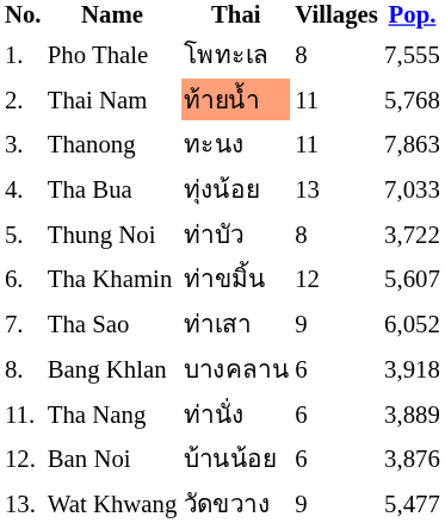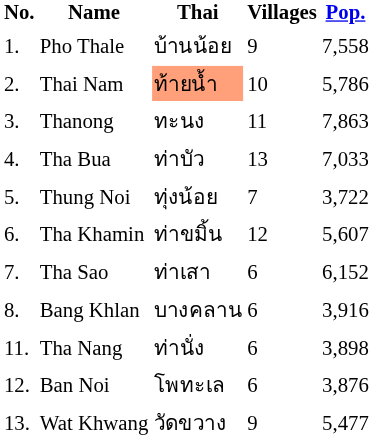Pho Thale | Thai: โพทะเล -> บ้านน้อย
Pho Thale | Villages: 8 -> 9
Pho Thale | Pop.: 7,555 -> 7,558
Thai Nam | Villages: 11 -> 10
Thai Nam | Pop.: 5,768 -> 5,786
Tha Bua | Thai: ทุ่งน้อย -> ท่าบัว
Thung Noi | Thai: ท่าบัว -> ทุ่งน้อย
Thung Noi | Villages: 8 -> 7
Tha Sao | Villages: 9 -> 6
Tha Sao | Pop.: 6,052 -> 6,152
Bang Khlan | Pop.: 3,918 -> 3,916
Tha Nang | Pop.: 3,889 -> 3,898
Ban Noi | Thai: บ้านน้อย -> โพทะเล
